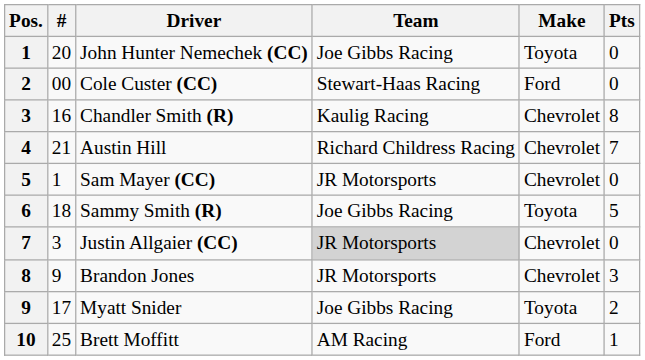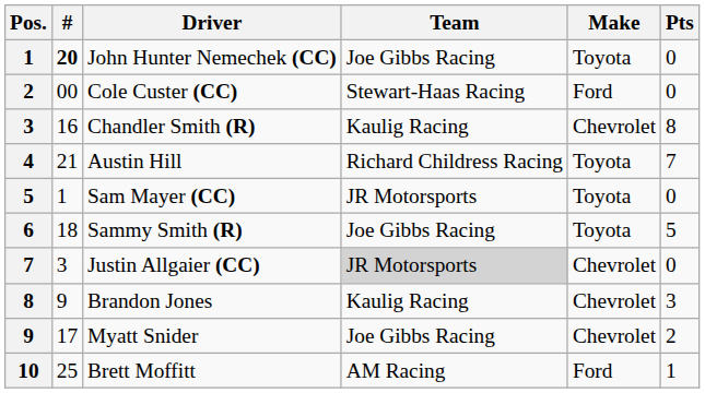John Hunter Nemechek (CC) | #: normal -> bold
Austin Hill | Make: Chevrolet -> Toyota
Sam Mayer (CC) | Make: Chevrolet -> Toyota
Brandon Jones | Team: JR Motorsports -> Kaulig Racing
Myatt Snider | Make: Toyota -> Chevrolet
